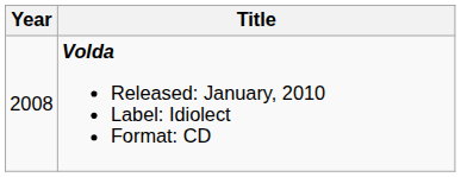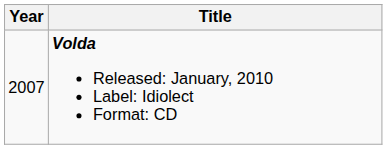Volda Released: January, 2010 Label: Idiolect Format: CD | Year: 2008 -> 2007
